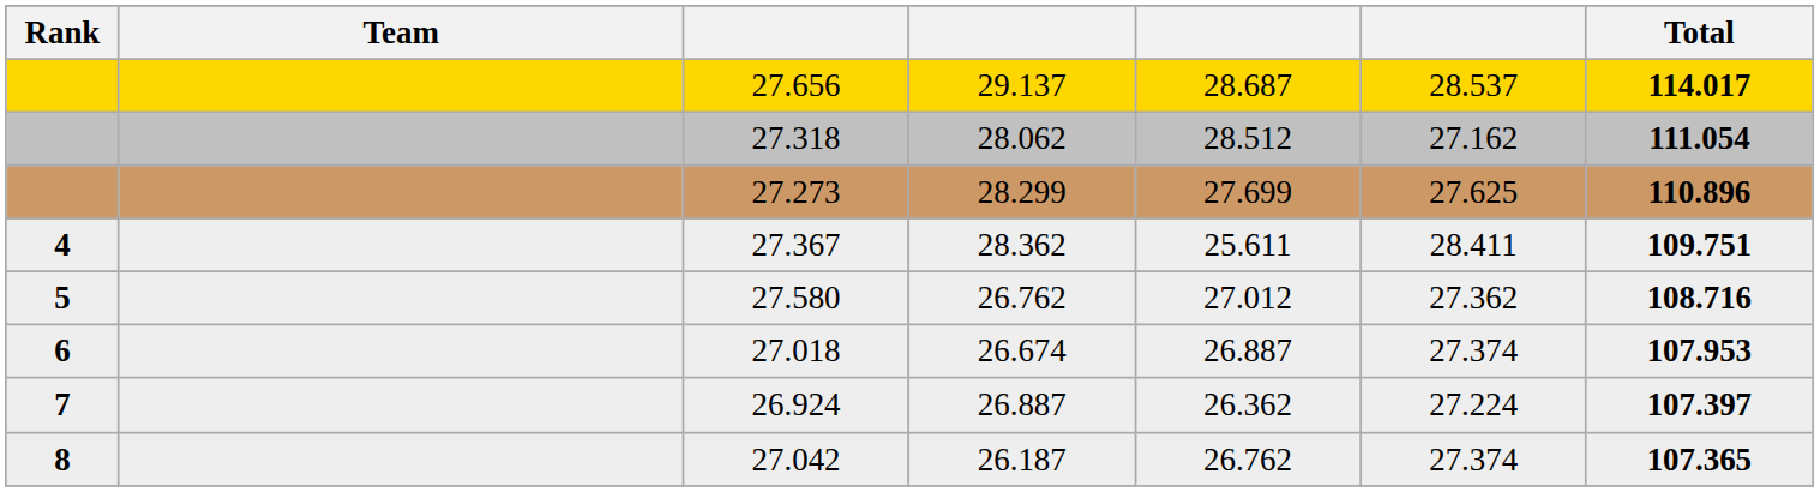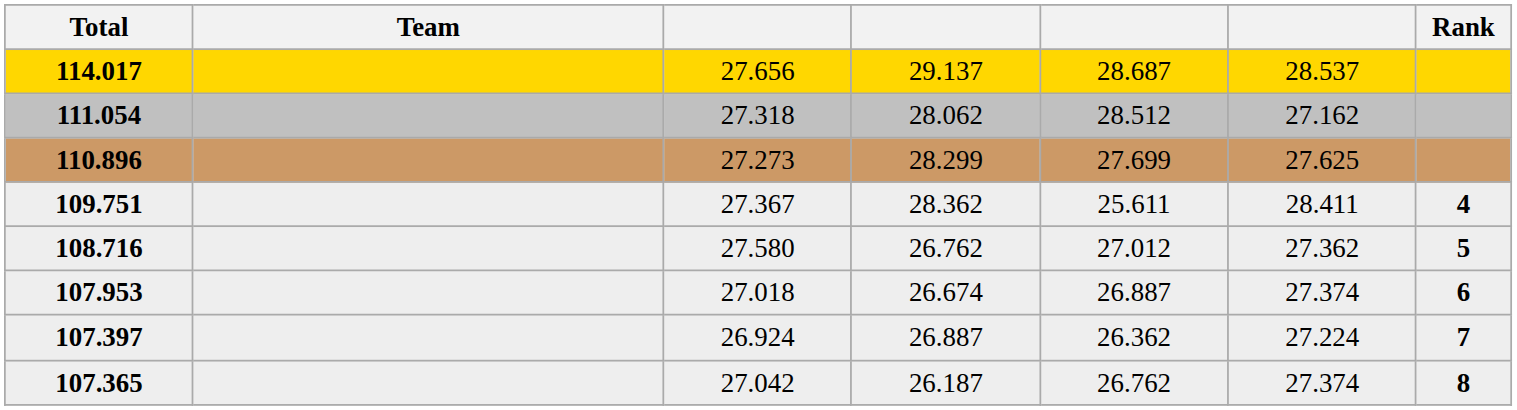columns swapped: Rank <-> Total
